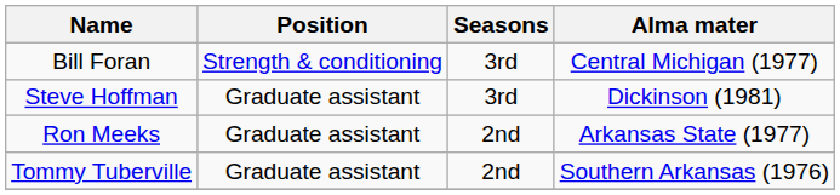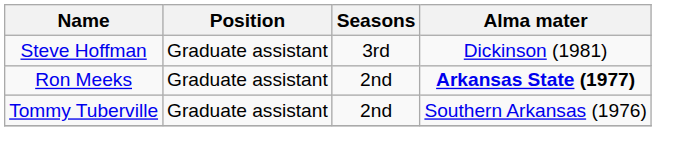- row: Bill Foran | Strength & conditioning | 3rd | Central Michigan (1977)
Ron Meeks | Alma mater: normal -> bold
